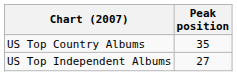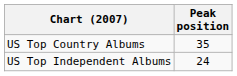US Top Independent Albums | Peak position: 27 -> 24
